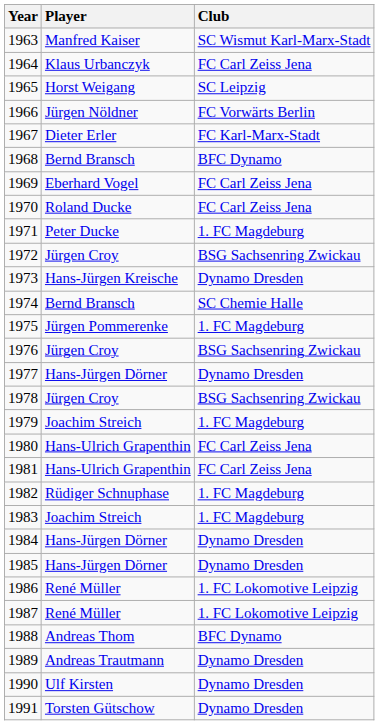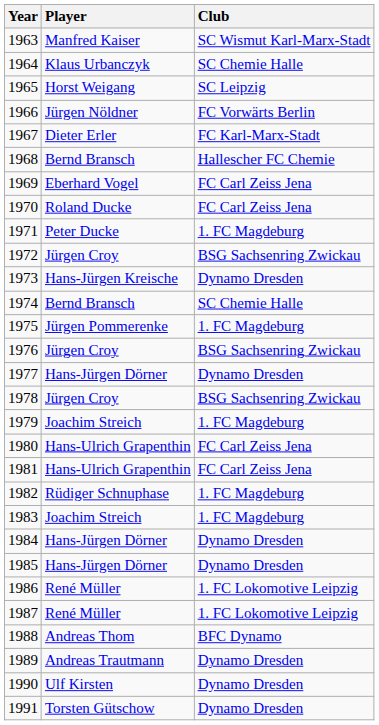1964 | Club: FC Carl Zeiss Jena -> SC Chemie Halle
1968 | Club: BFC Dynamo -> Hallescher FC Chemie
